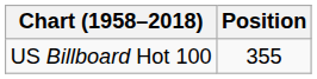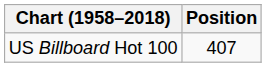US Billboard Hot 100 | Position: 355 -> 407
